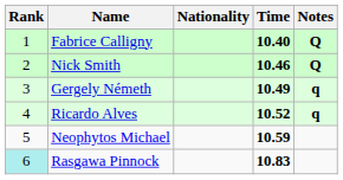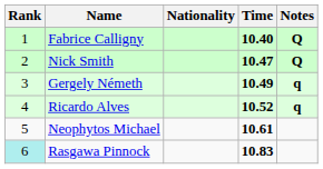Nick Smith | Time: 10.46 -> 10.47
Neophytos Michael | Time: 10.59 -> 10.61
